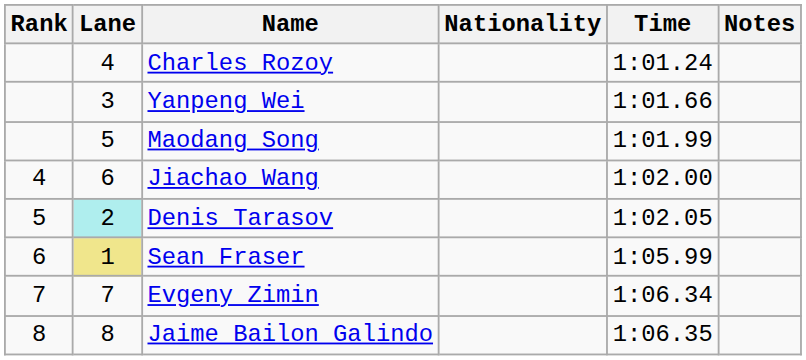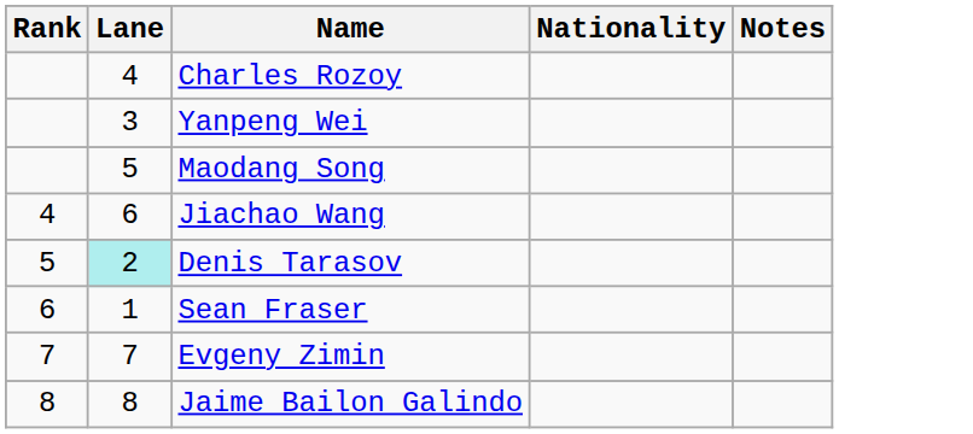- column: Time | 1:01.24 | 1:01.66 | 1:01.99 | 1:02.00 | 1:02.05 | 1:05.99 | 1:06.34 | 1:06.35
Sean Fraser | Lane: khaki background -> no background
